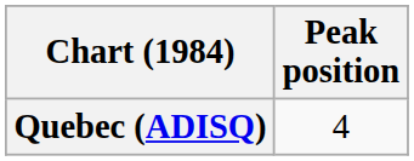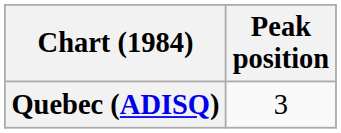Quebec (ADISQ) | Peak position: 4 -> 3
